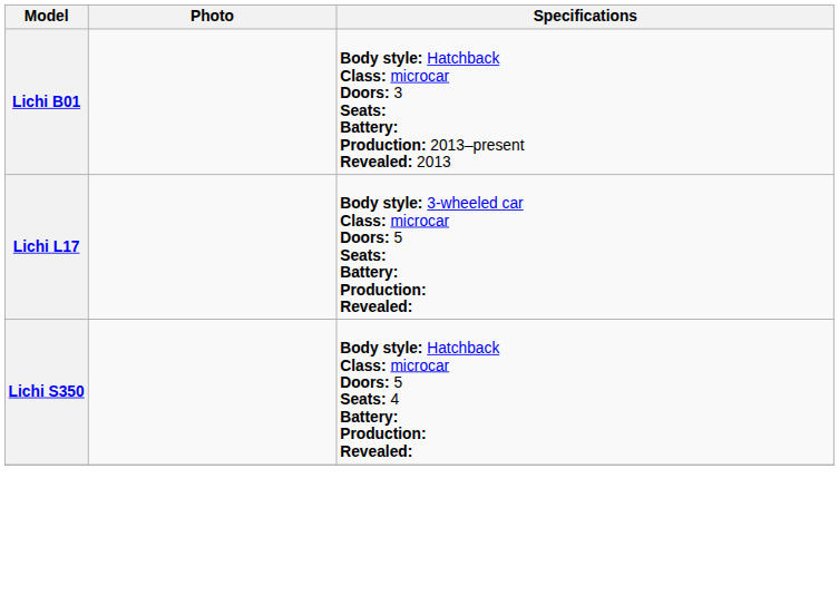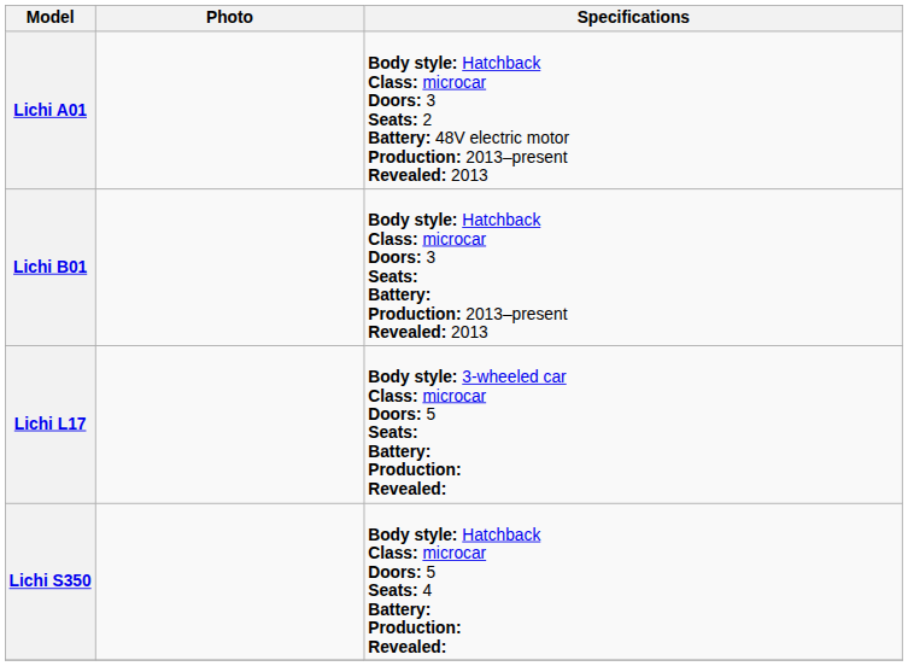+ row: Lichi A01 | Body style: Hatchback Class: microcar Doors: 3 Seats: 2 Battery: 48V electric motor Production: 2013–present Revealed: 2013
